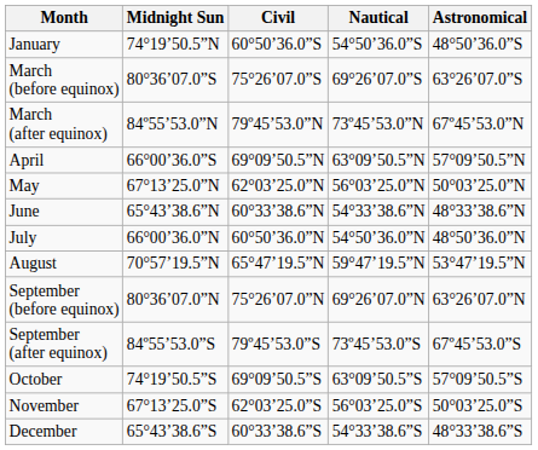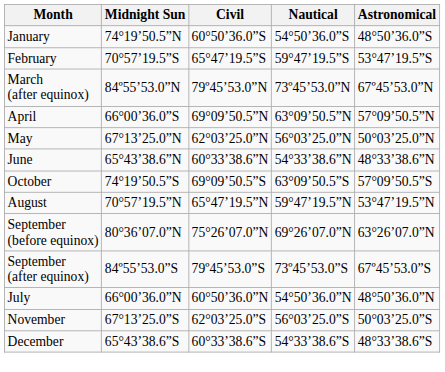+ row: February | 70°57’19.5”S | 65°47’19.5”S | 59°47’19.5”S | 53°47’19.5”S
- row: March (before equinox) | 80°36’07.0”S | 75°26’07.0”S | 69°26’07.0”S | 63°26’07.0”S
rows swapped: July <-> October
